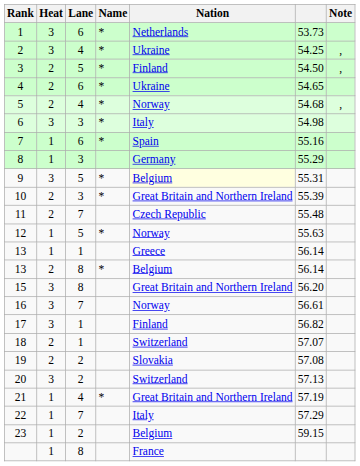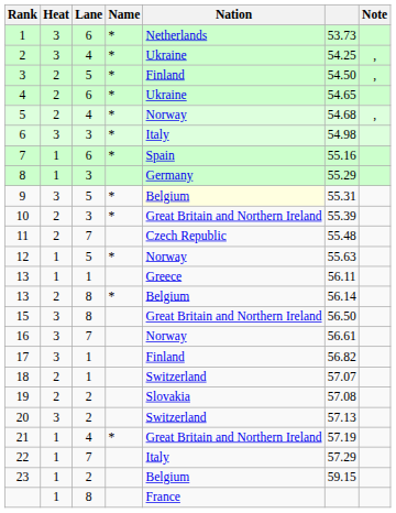13 / 1 | column 6: 56.14 -> 56.11
15 | column 6: 56.20 -> 56.50
